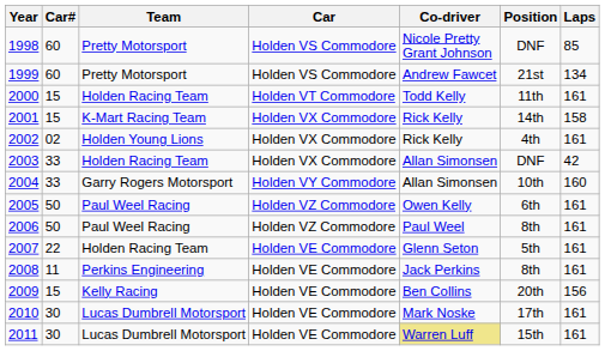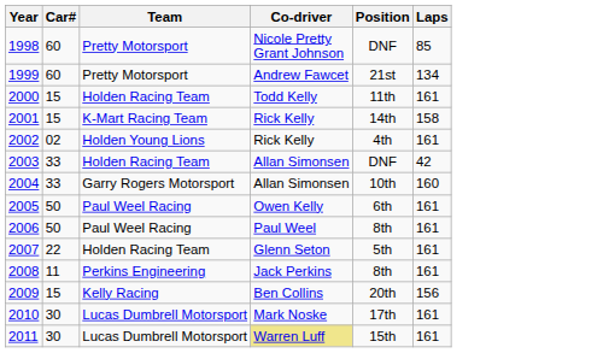- column: Car | Holden VS Commodore | Holden VS Commodore | Holden VT Commodore | Holden VX Commodore | Holden VX Commodore | Holden VX Commodore | Holden VY Commodore | Holden VZ Commodore | Holden VZ Commodore | Holden VE Commodore | Holden VE Commodore | Holden VE Commodore | Holden VE Commodore | Holden VE Commodore
